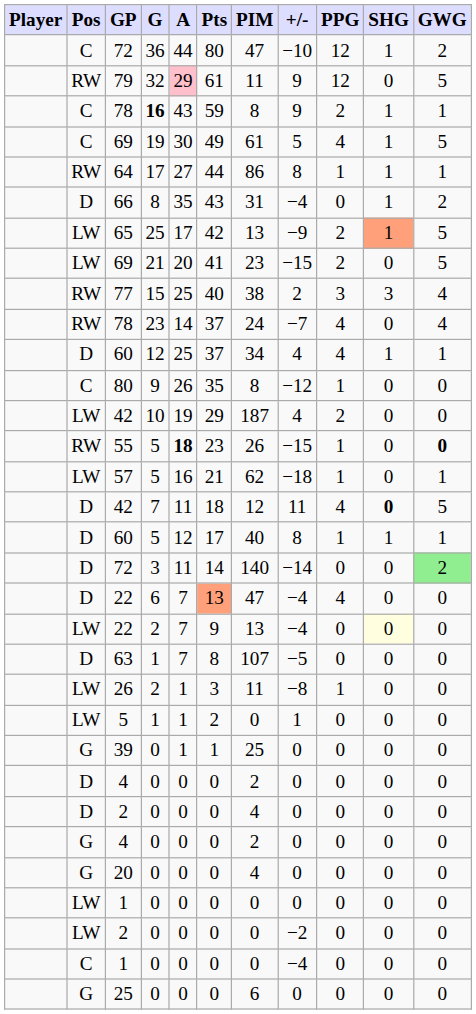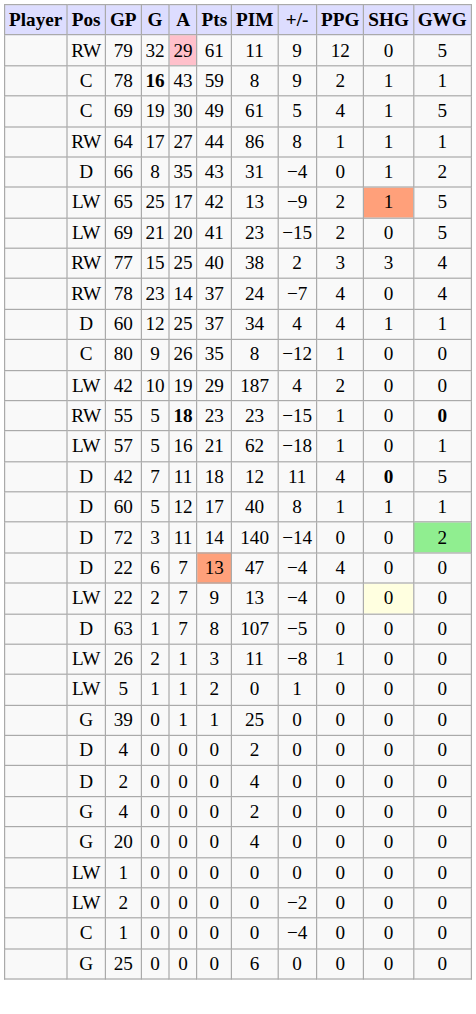- row: C | 72 | 36 | 44 | 80 | 47 | −10 | 12 | 1 | 2
55 | PIM: 26 -> 23
